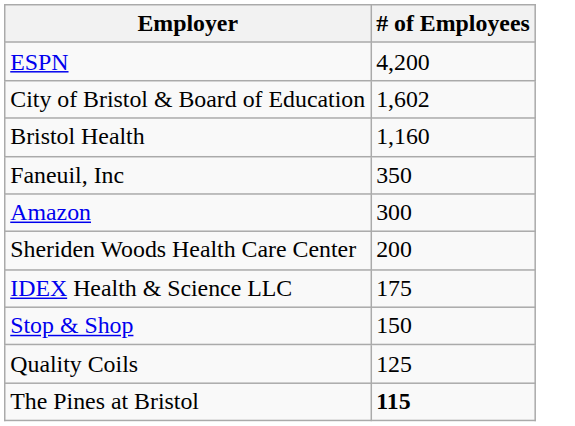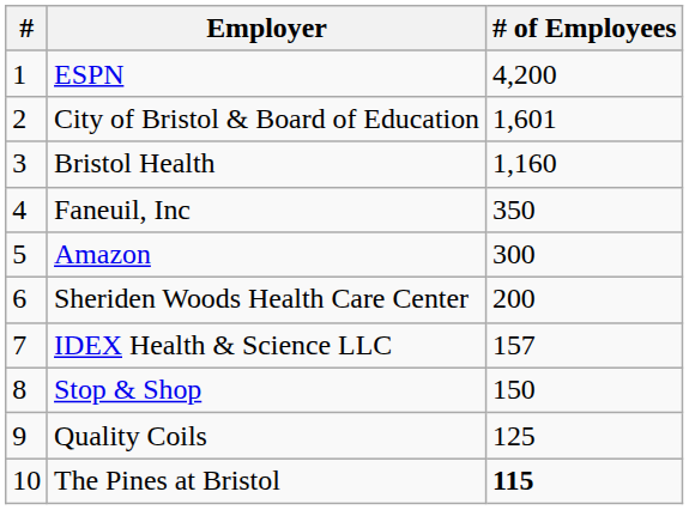+ column: # | 1 | 2 | 3 | 4 | 5 | 6 | 7 | 8 | 9 | 10
City of Bristol & Board of Education | # of Employees: 1,602 -> 1,601
IDEX Health & Science LLC | # of Employees: 175 -> 157
